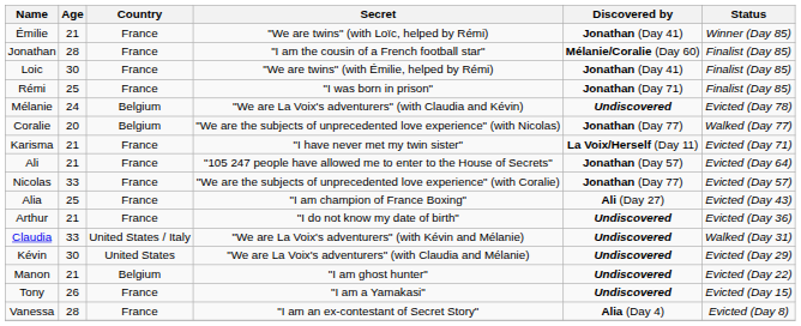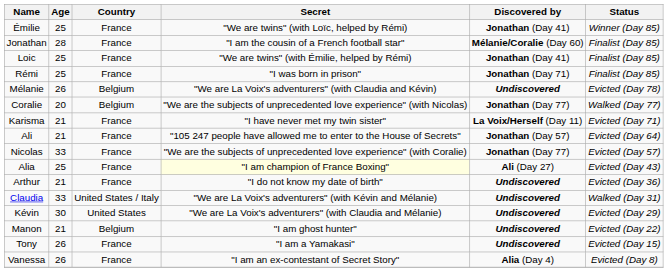Émilie | Age: 21 -> 25
Loic | Age: 30 -> 25
Mélanie | Age: 24 -> 26
Alia | Secret: no background -> lightyellow background
Vanessa | Age: 28 -> 26
